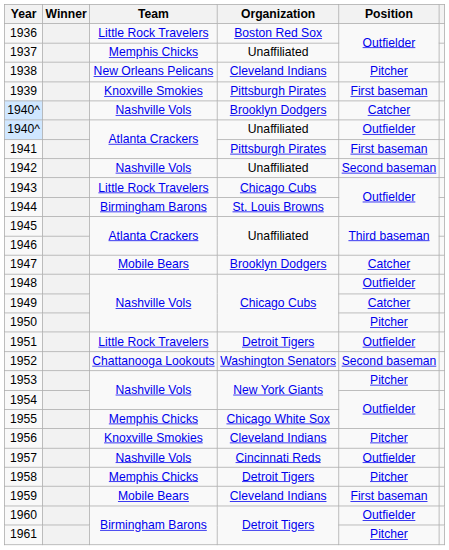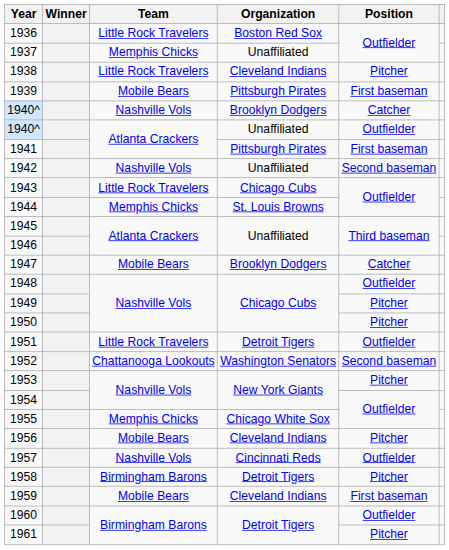1938 | Team: New Orleans Pelicans -> Little Rock Travelers
1939 | Team: Knoxville Smokies -> Mobile Bears
1944 | Team: Birmingham Barons -> Memphis Chicks
1949 | Position: Catcher -> Pitcher
1956 | Team: Knoxville Smokies -> Mobile Bears
1958 | Team: Memphis Chicks -> Birmingham Barons
